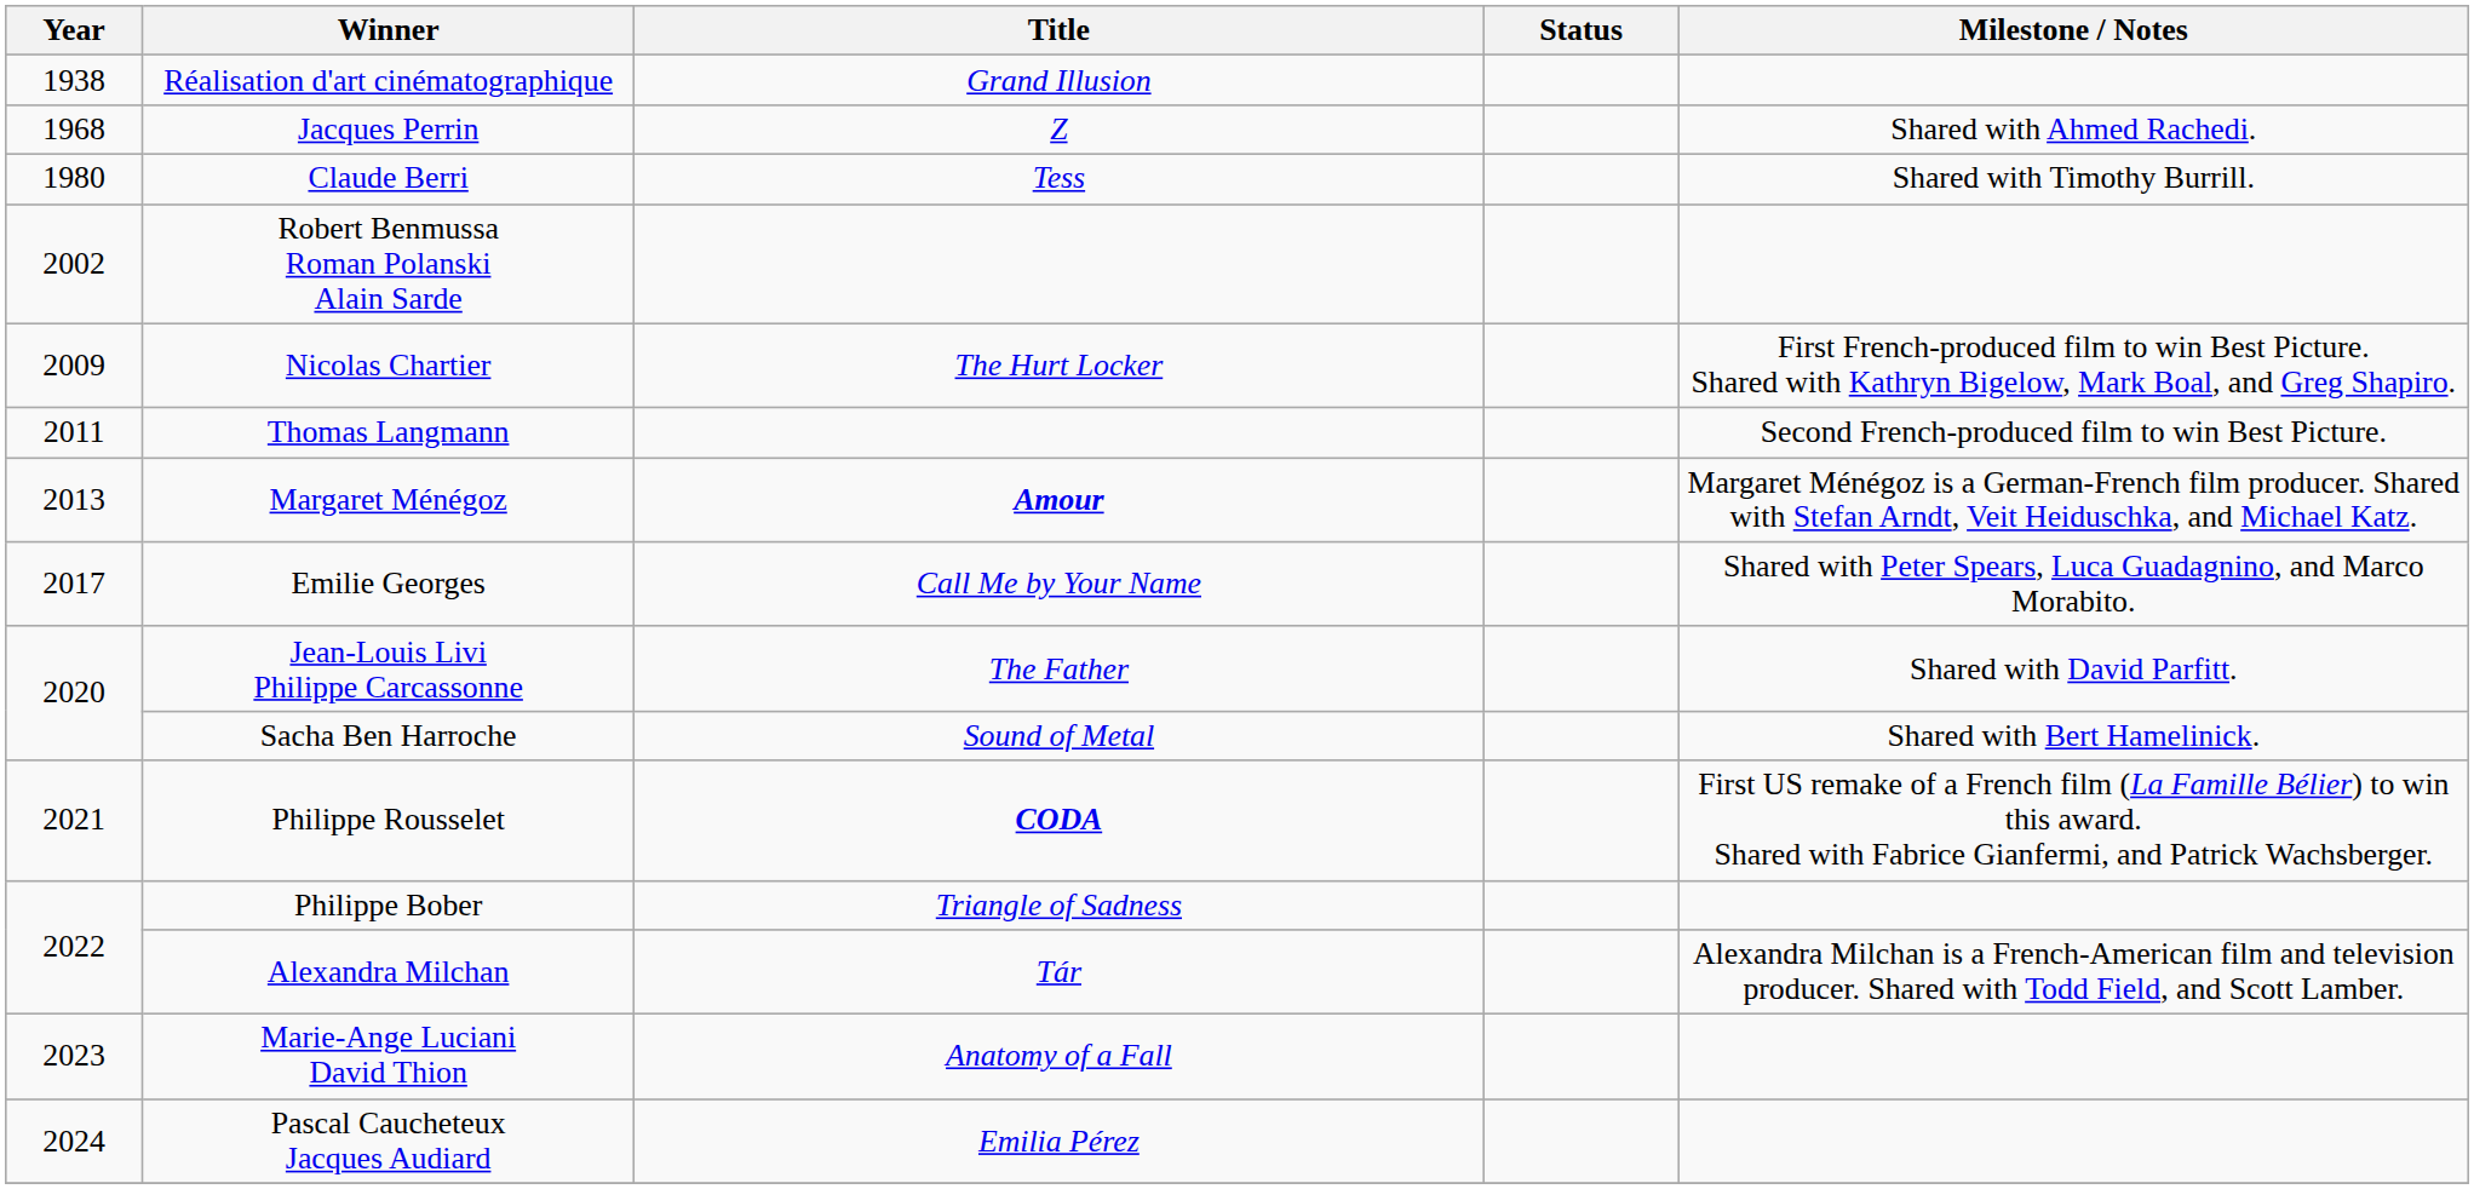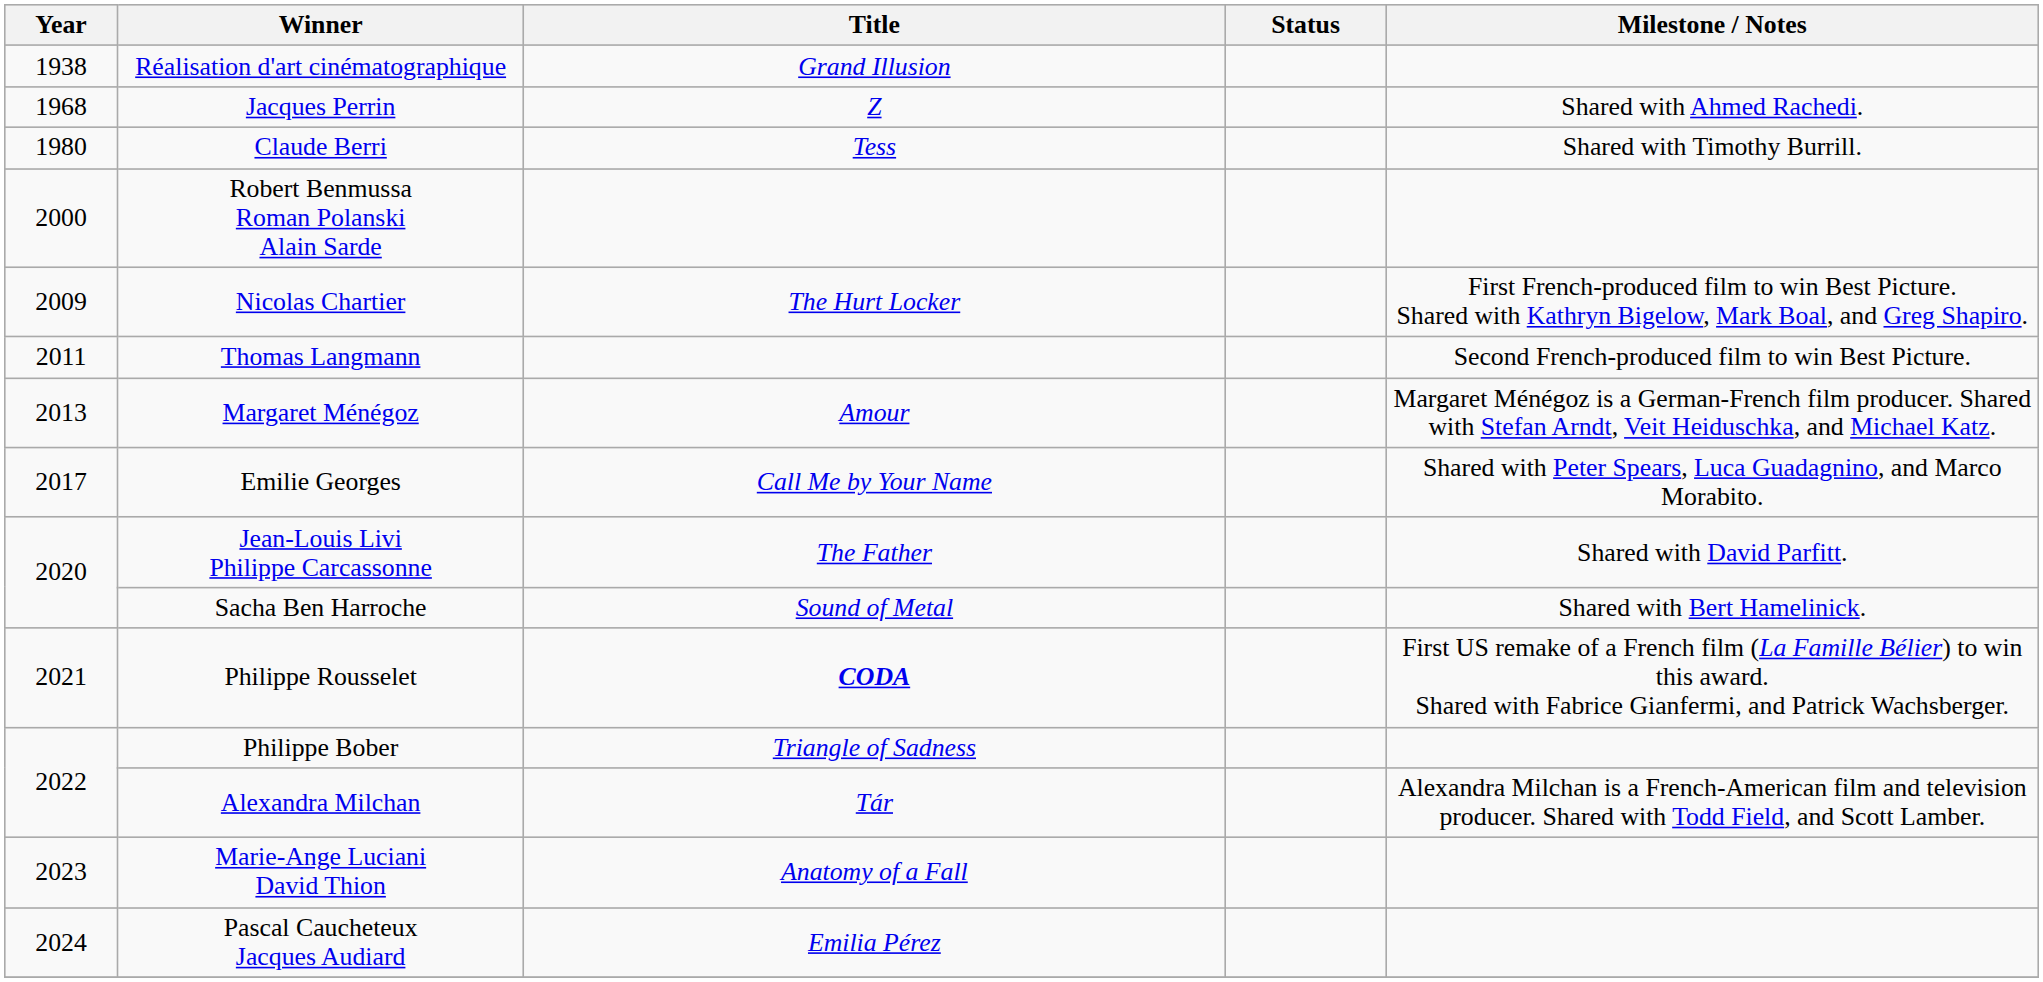Robert Benmussa Roman Polanski Alain Sarde | Year: 2002 -> 2000
Margaret Ménégoz | Title: bold -> normal
